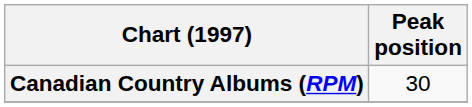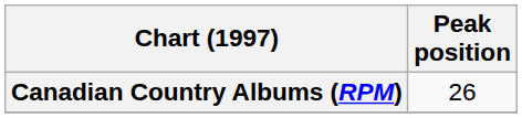Canadian Country Albums (RPM) | Peak position: 30 -> 26
